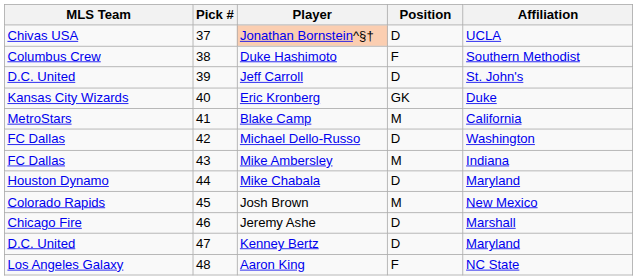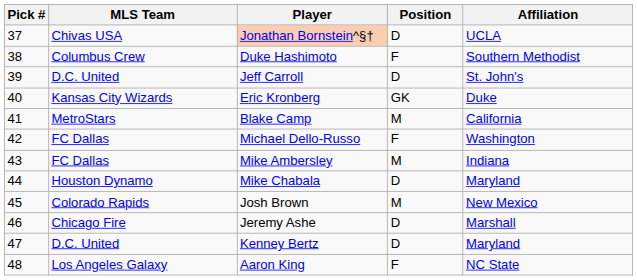columns swapped: Pick # <-> MLS Team
Michael Dello-Russo | Position: D -> F
